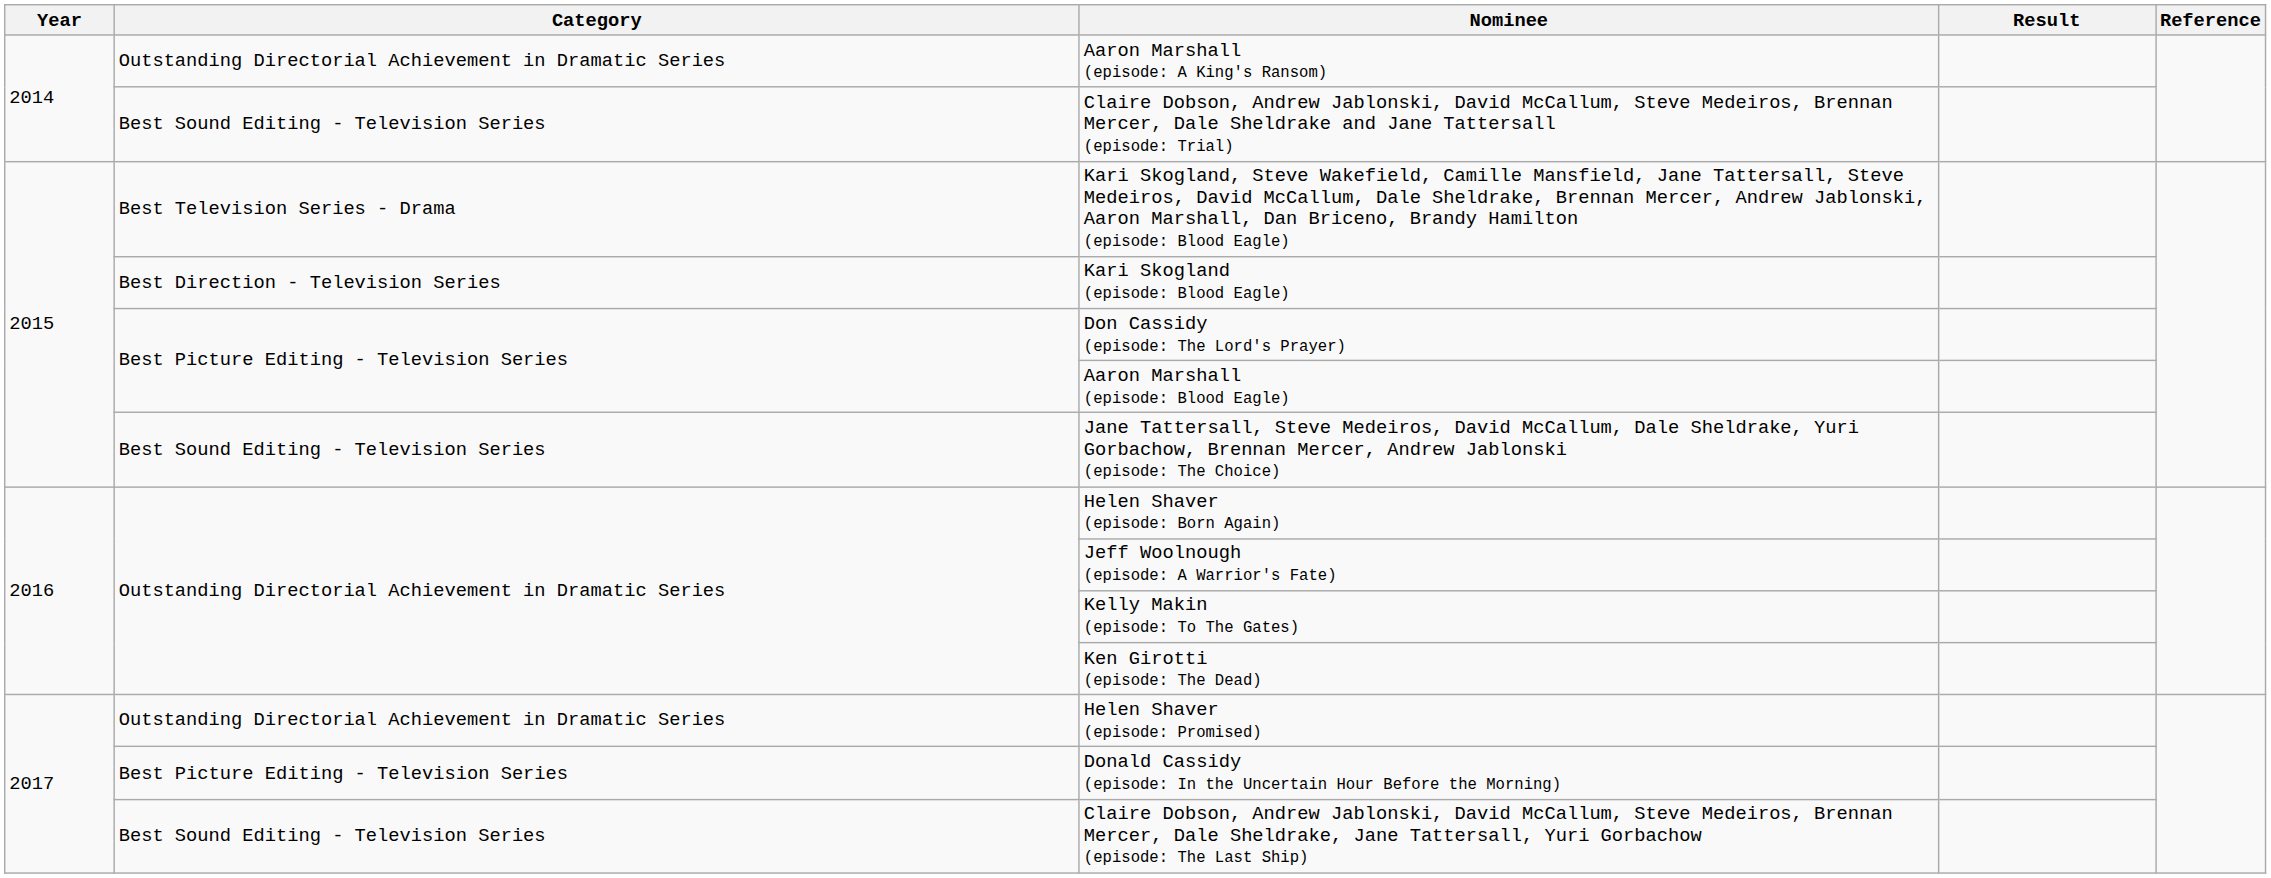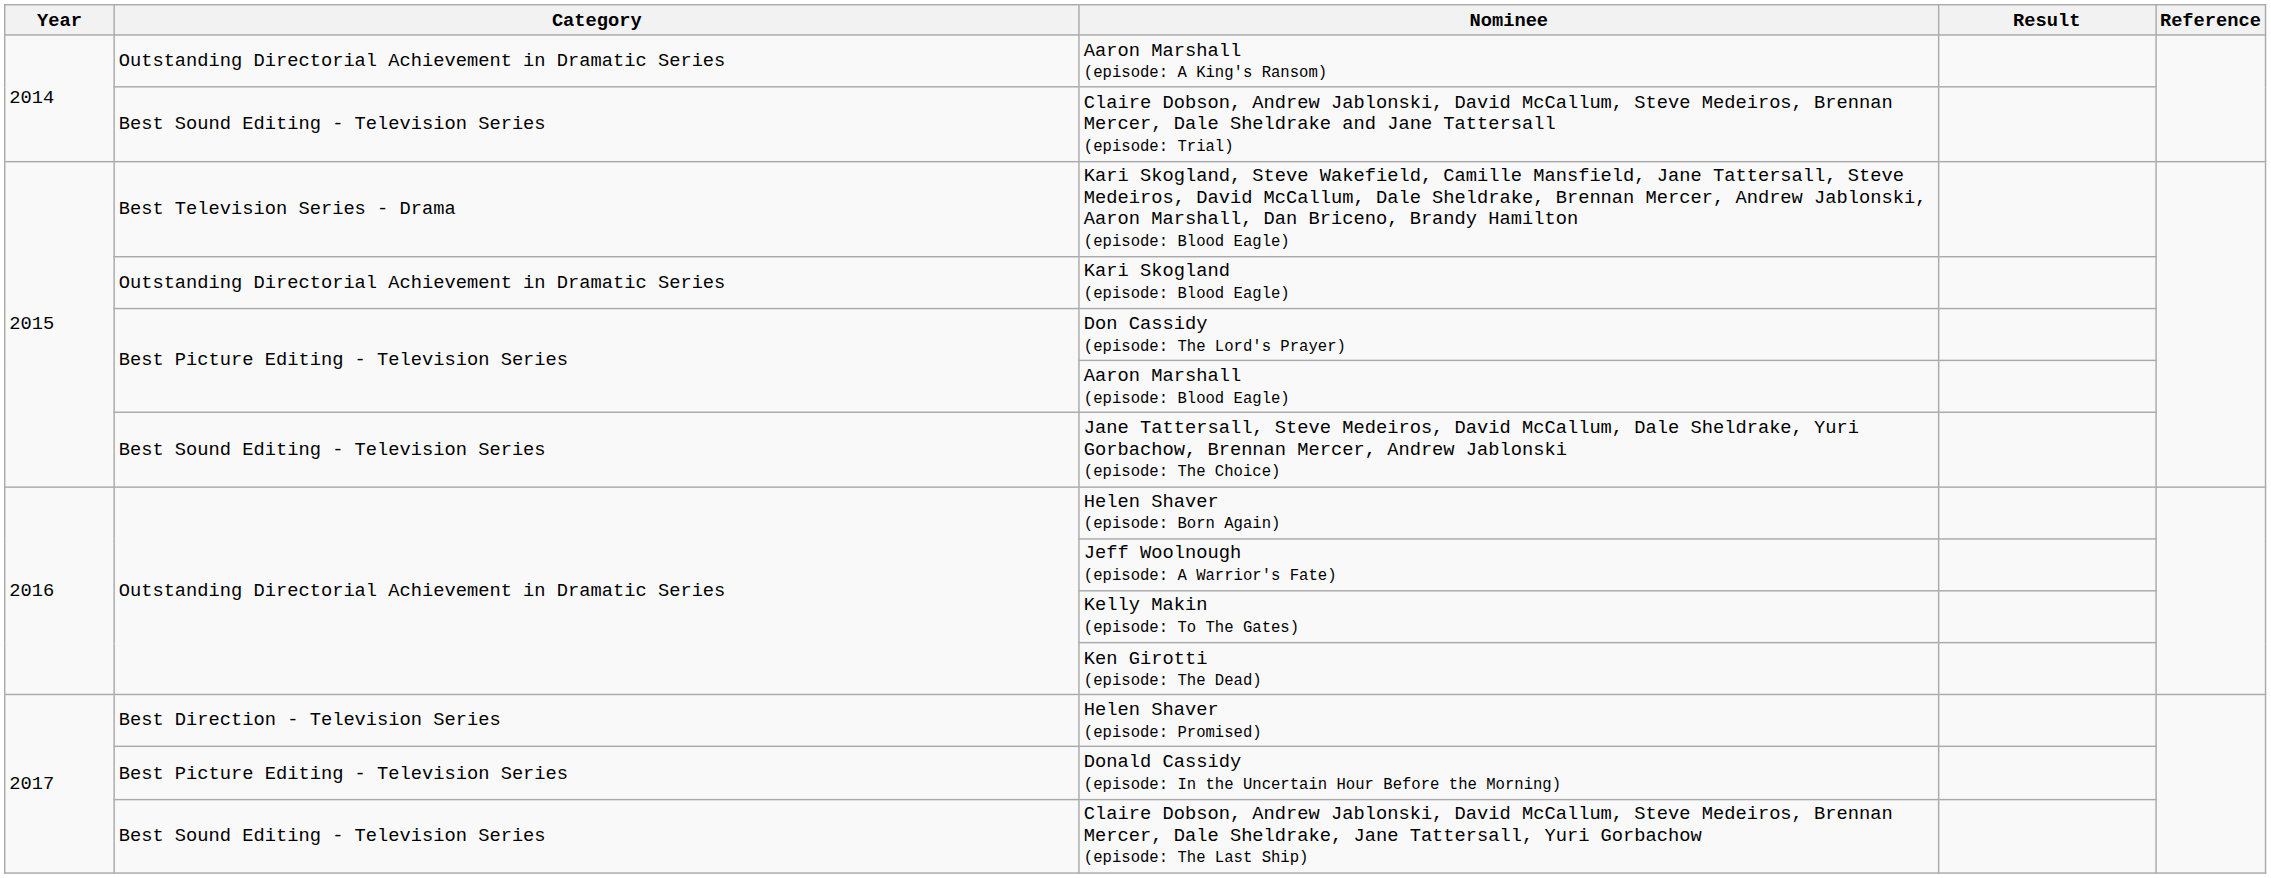Kari Skogland (episode: Blood Eagle) | Category: Best Direction - Television Series -> Outstanding Directorial Achievement in Dramatic Series
Helen Shaver (episode: Promised) | Category: Outstanding Directorial Achievement in Dramatic Series -> Best Direction - Television Series
